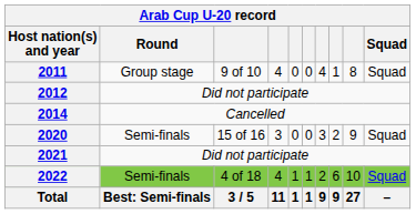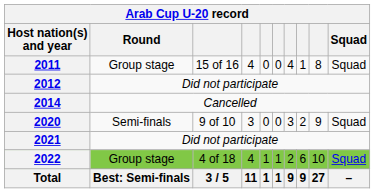2011 | column 3: 9 of 10 -> 15 of 16
2020 | column 3: 15 of 16 -> 9 of 10
2022 | Round: Semi-finals -> Group stage
